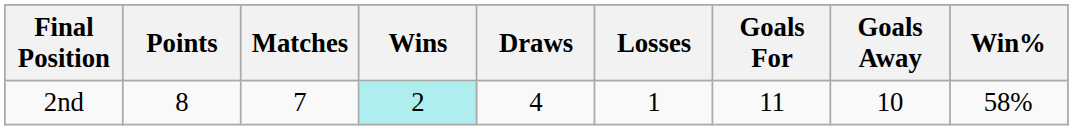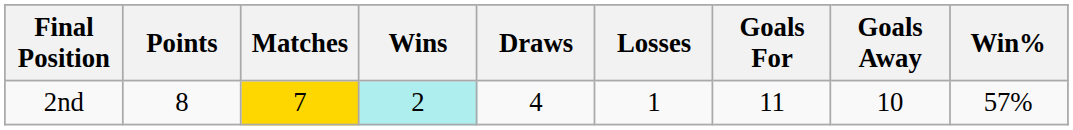2nd | Matches: no background -> gold background
2nd | Win%: 58% -> 57%
